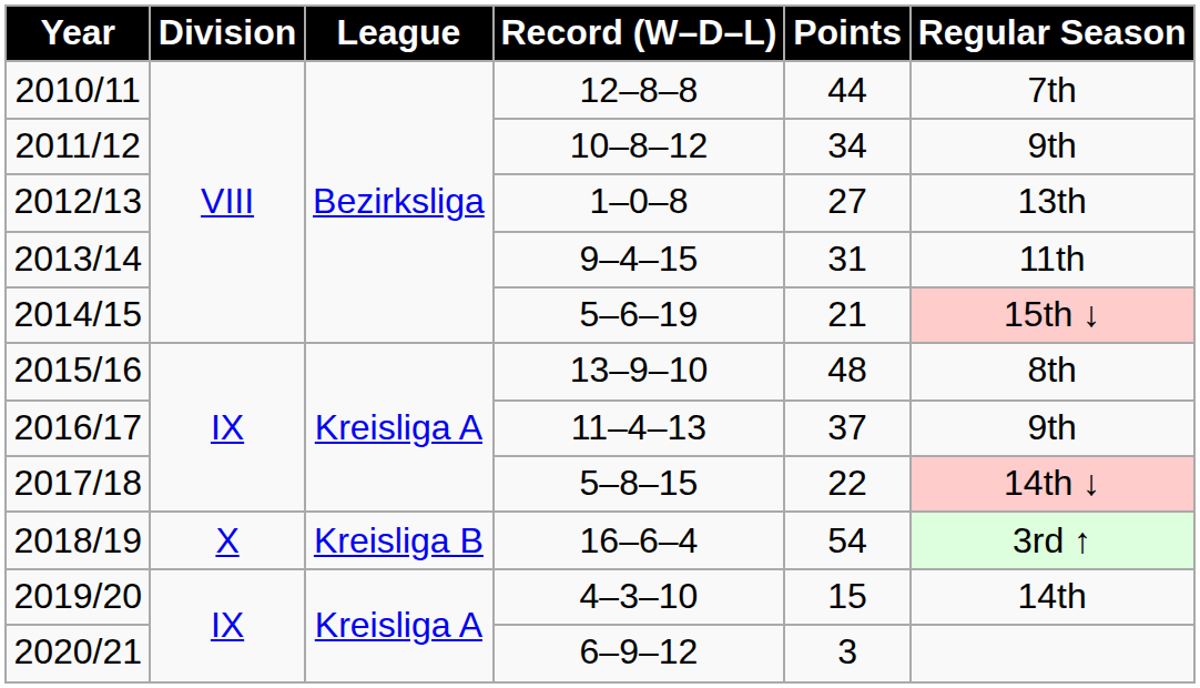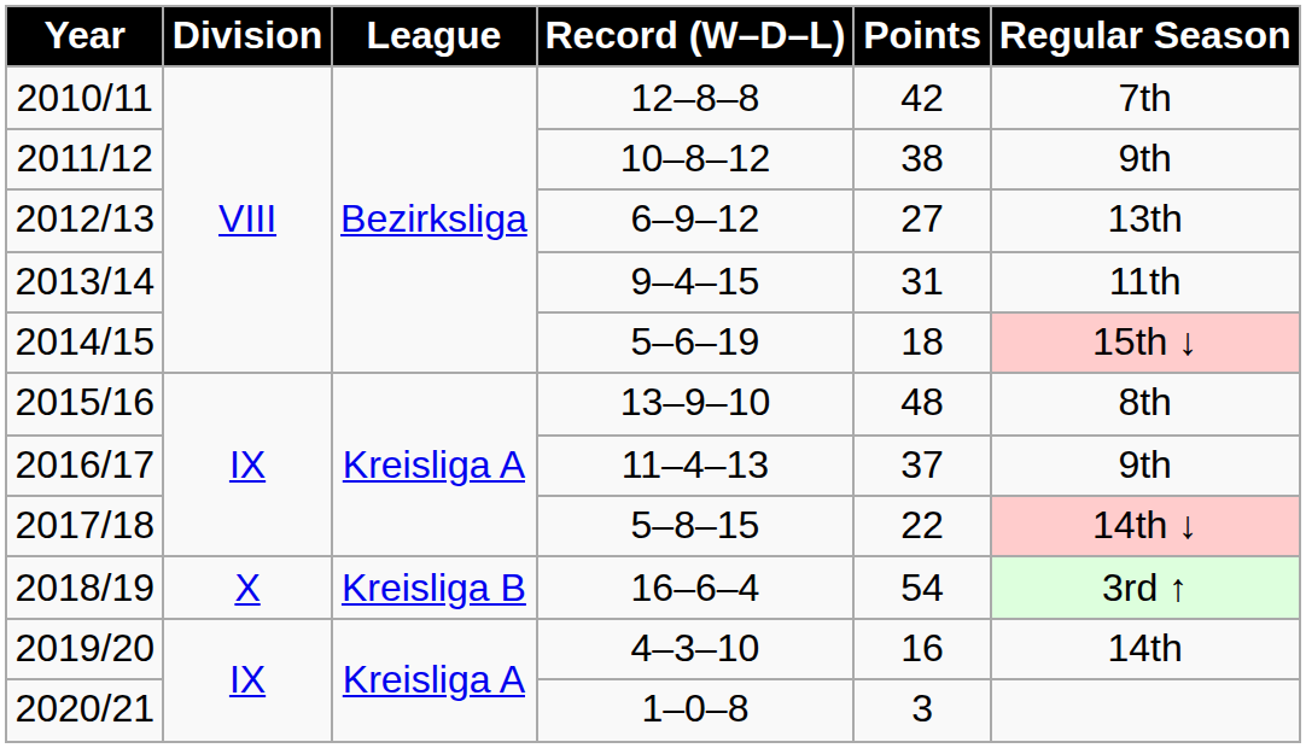2010/11 | Points: 44 -> 42
2011/12 | Points: 34 -> 38
2012/13 | Record (W–D–L): 1–0–8 -> 6–9–12
2014/15 | Points: 21 -> 18
2019/20 | Points: 15 -> 16
2020/21 | Record (W–D–L): 6–9–12 -> 1–0–8
